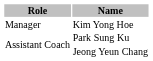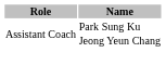- row: Manager | Kim Yong Hoe
